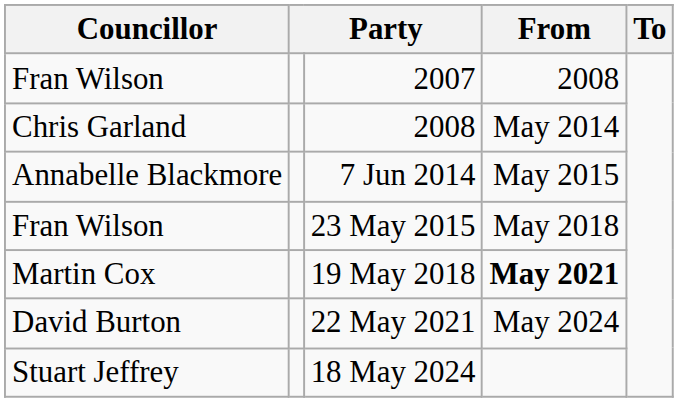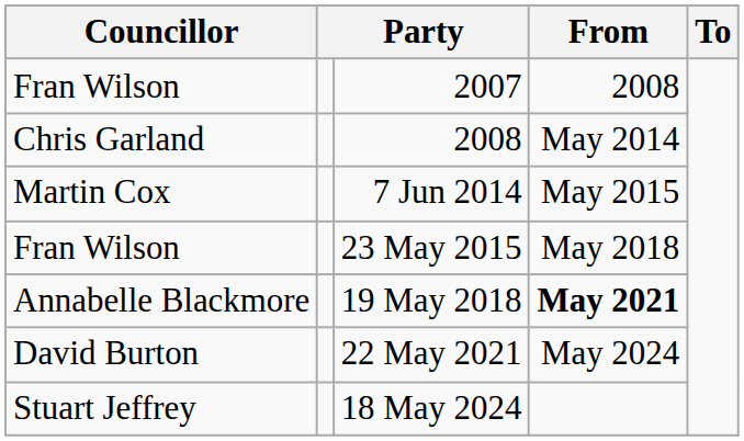7 Jun 2014 | Councillor: Annabelle Blackmore -> Martin Cox
19 May 2018 | Councillor: Martin Cox -> Annabelle Blackmore
